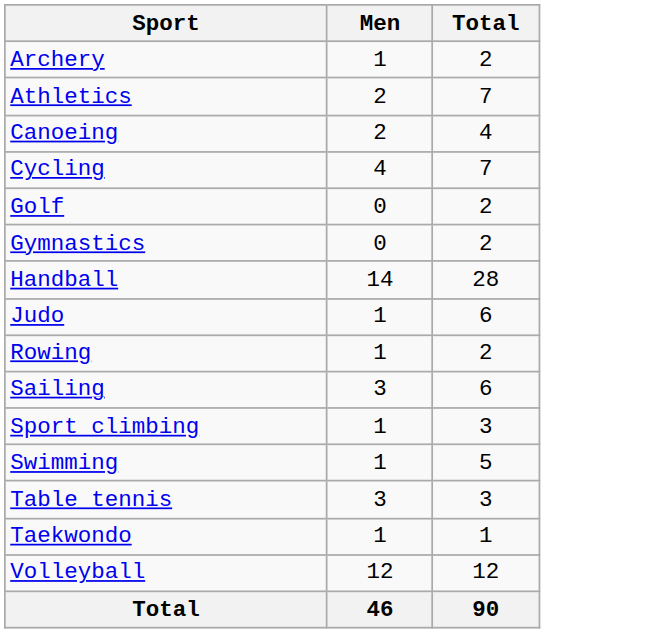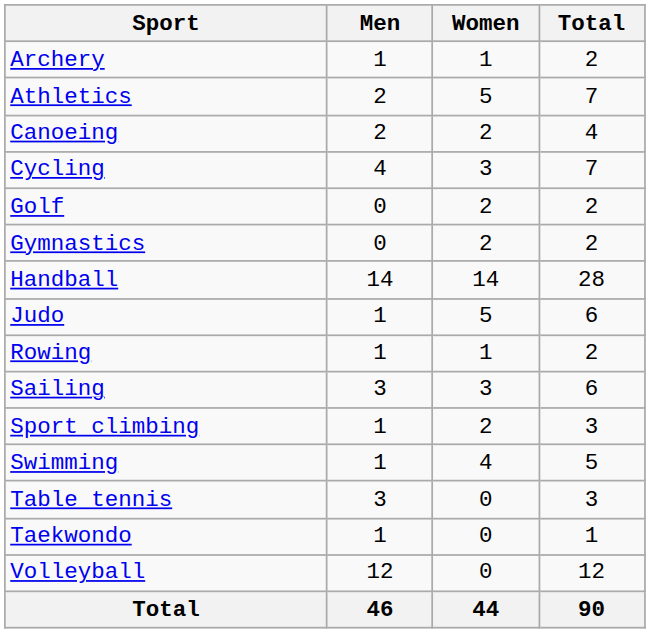+ column: Women | 1 | 5 | 2 | 3 | 2 | 2 | 14 | 5 | 1 | 3 | 2 | 4 | 0 | 0 | 0 | 44
